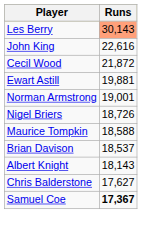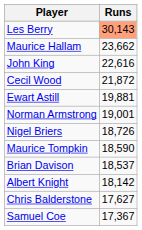+ row: Maurice Hallam | 23,662
Maurice Tompkin | Runs: 18,588 -> 18,590
Albert Knight | Runs: 18,143 -> 18,142
Samuel Coe | Runs: bold -> normal
